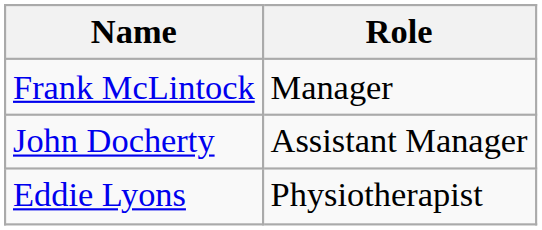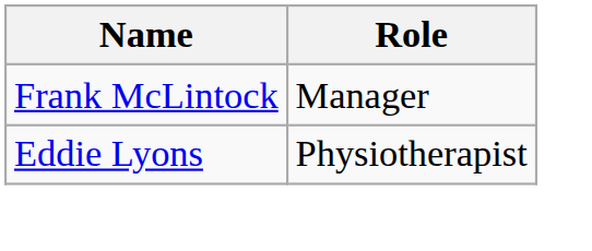- row: John Docherty | Assistant Manager
